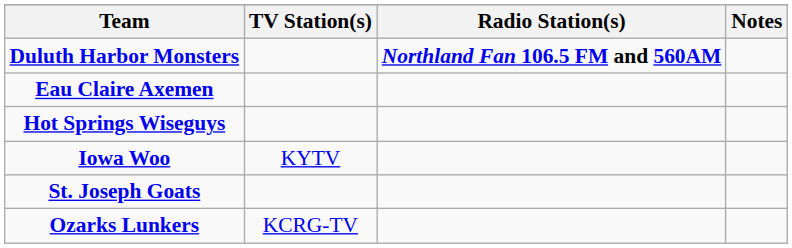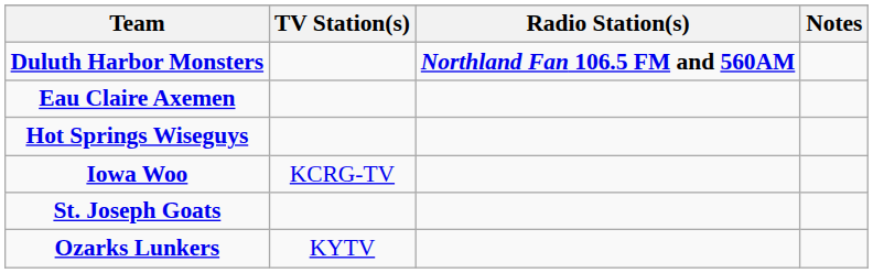Iowa Woo | TV Station(s): KYTV -> KCRG-TV
Ozarks Lunkers | TV Station(s): KCRG-TV -> KYTV
